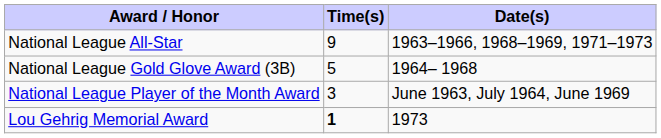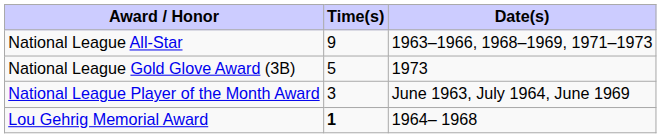National League Gold Glove Award (3B) | Date(s): 1964– 1968 -> 1973
Lou Gehrig Memorial Award | Date(s): 1973 -> 1964– 1968
